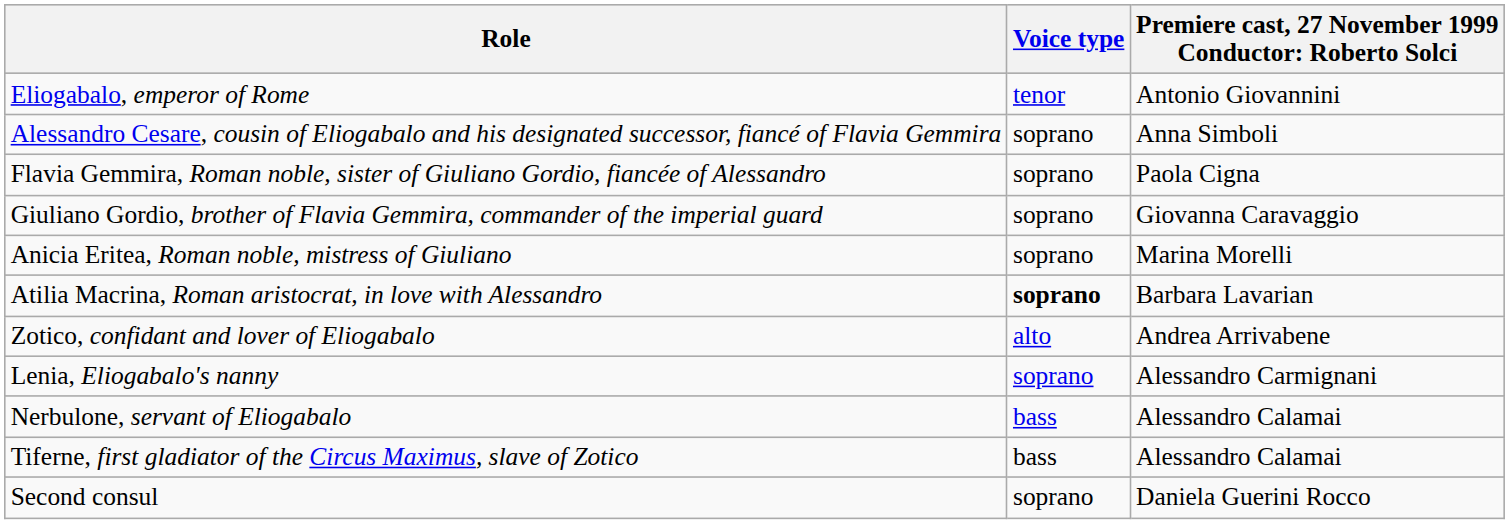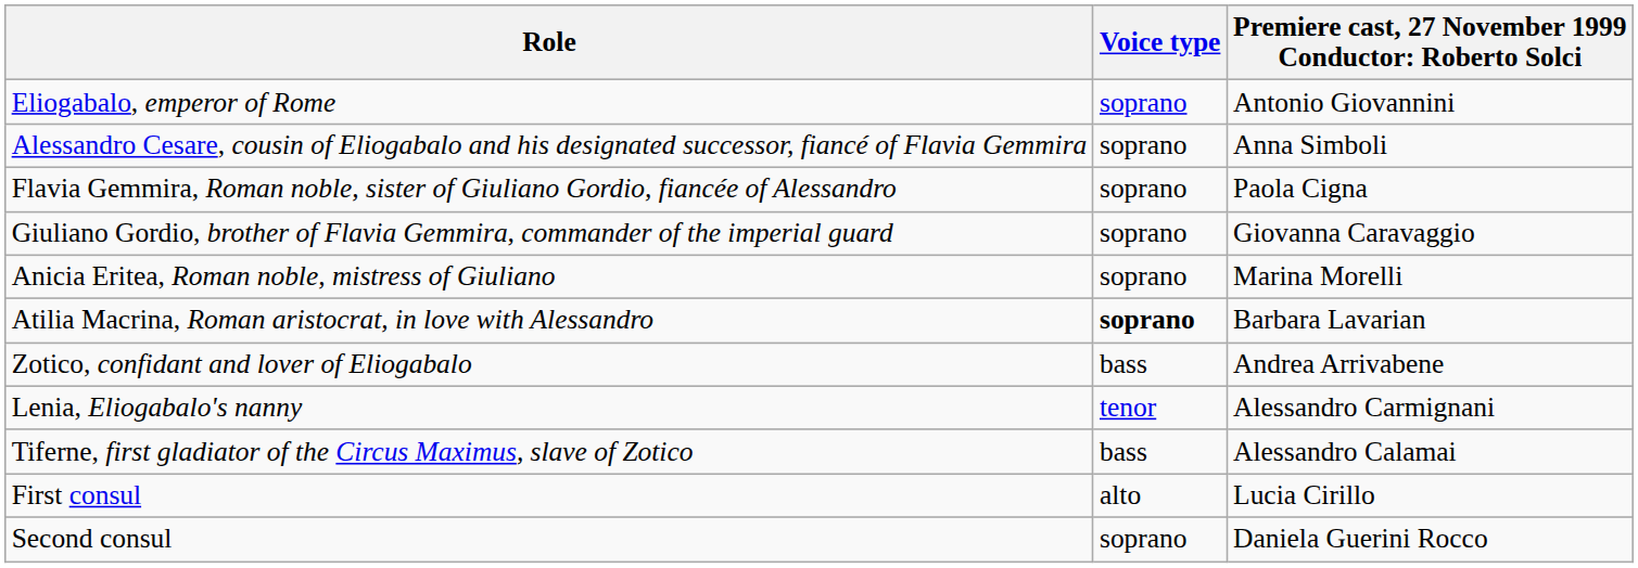Eliogabalo, emperor of Rome | Voice type: tenor -> soprano
Zotico, confidant and lover of Eliogabalo | Voice type: alto -> bass
Lenia, Eliogabalo's nanny | Voice type: soprano -> tenor
- row: Nerbulone, servant of Eliogabalo | bass | Alessandro Calamai
+ row: First consul | alto | Lucia Cirillo
